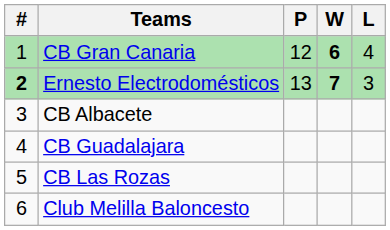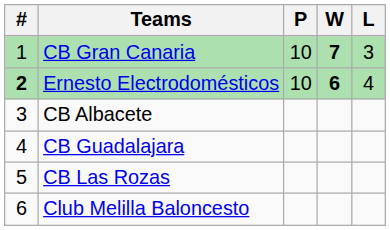CB Gran Canaria | P: 12 -> 10
CB Gran Canaria | W: 6 -> 7
CB Gran Canaria | L: 4 -> 3
Ernesto Electrodomésticos | P: 13 -> 10
Ernesto Electrodomésticos | W: 7 -> 6
Ernesto Electrodomésticos | L: 3 -> 4
